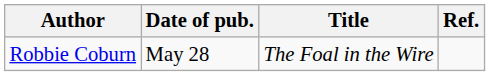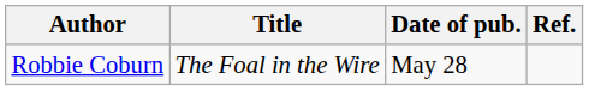columns swapped: Title <-> Date of pub.
